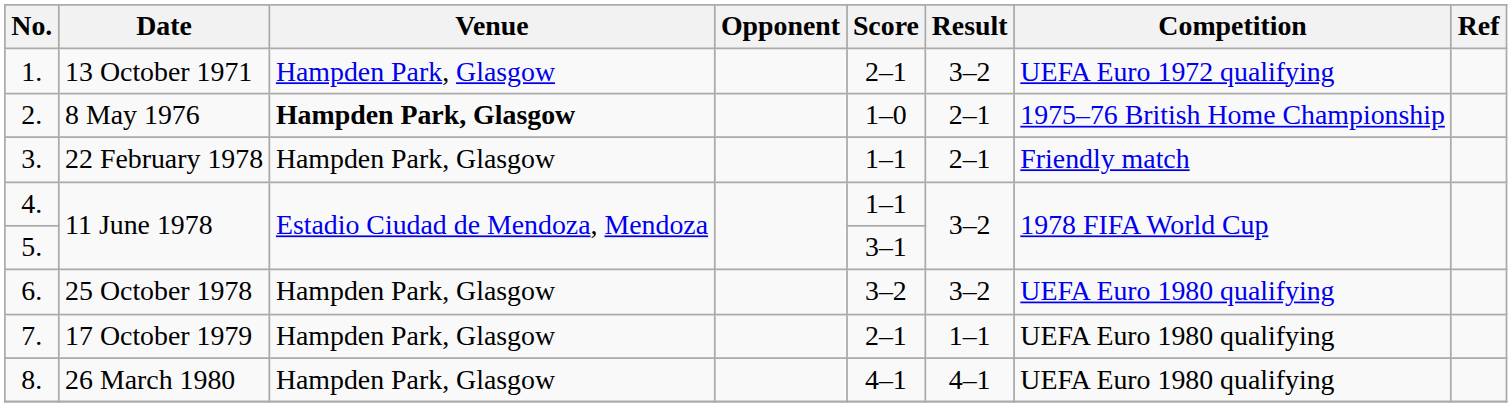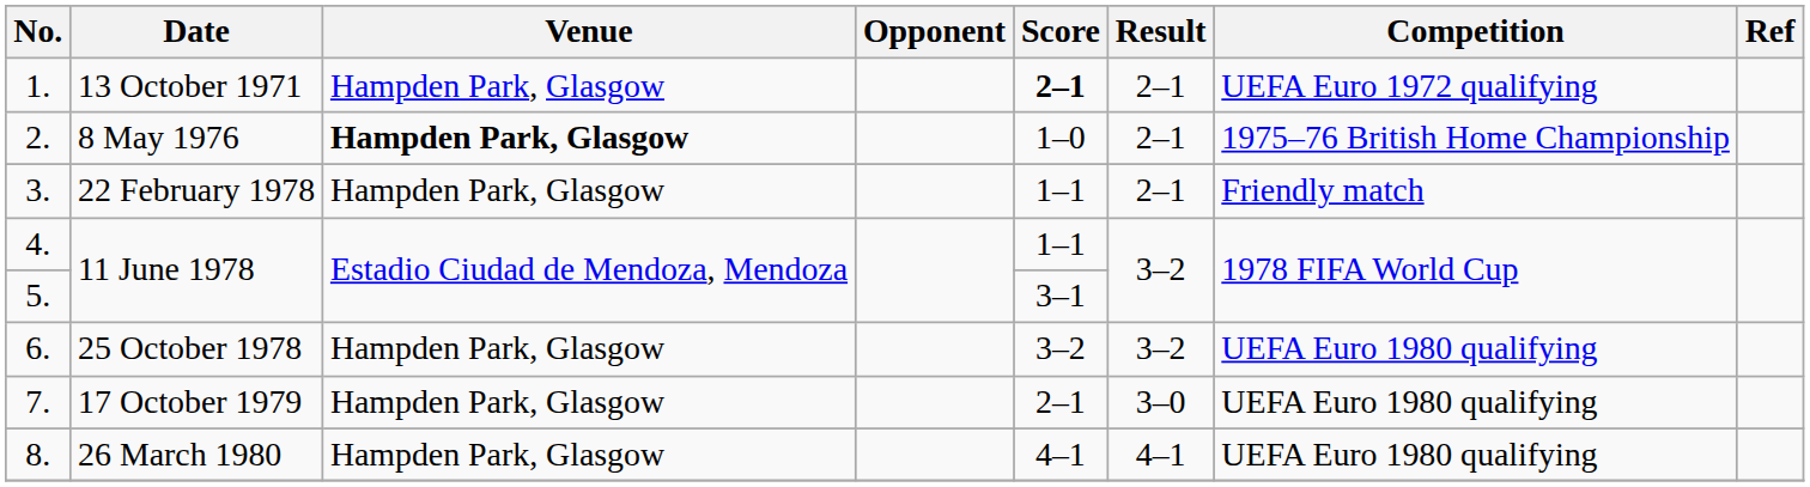1. | Score: normal -> bold
1. | Result: 3–2 -> 2–1
7. | Result: 1–1 -> 3–0
